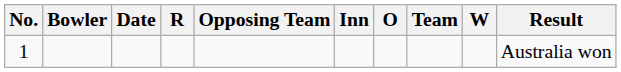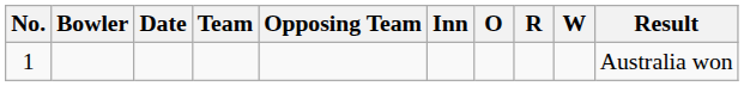columns swapped: Team <-> R
